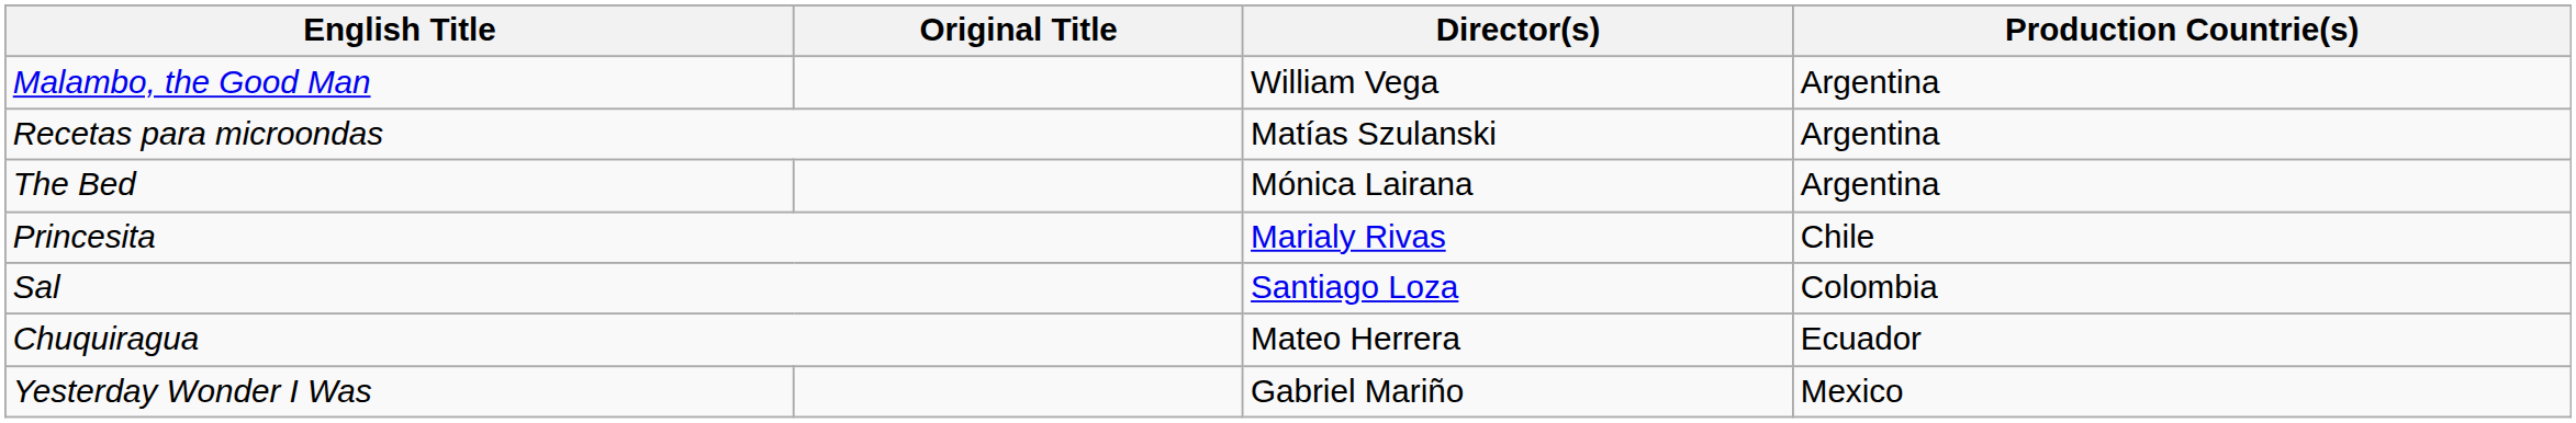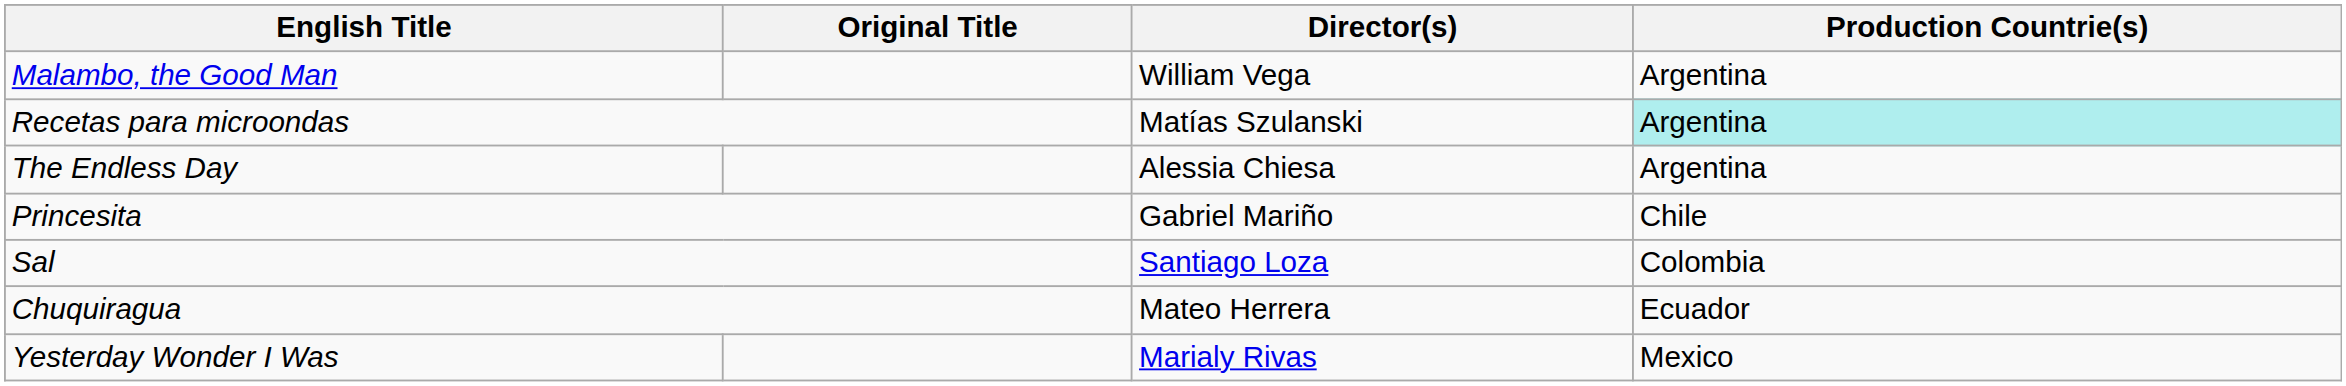Recetas para microondas | Production Countrie(s): no background -> paleturquoise background
- row: The Bed | Mónica Lairana | Argentina
+ row: The Endless Day | Alessia Chiesa | Argentina
Princesita | Director(s): Marialy Rivas -> Gabriel Mariño
Yesterday Wonder I Was | Director(s): Gabriel Mariño -> Marialy Rivas
